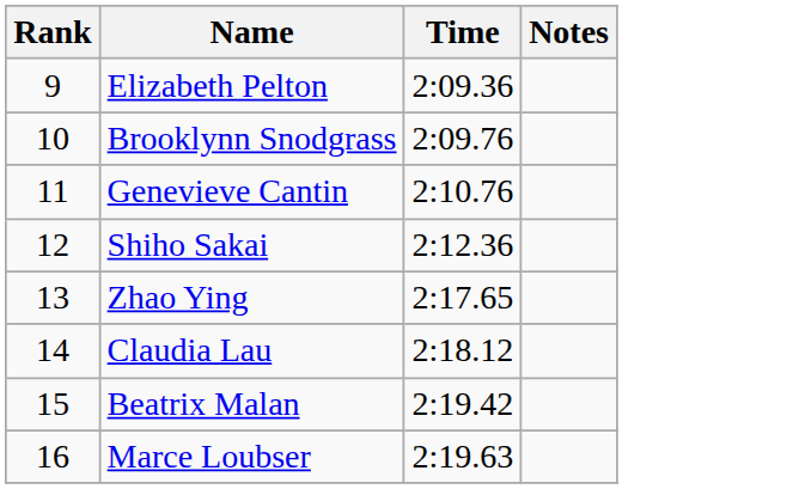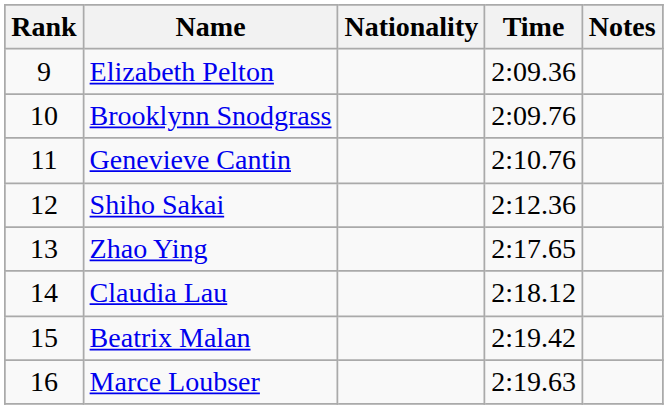+ column: Nationality
